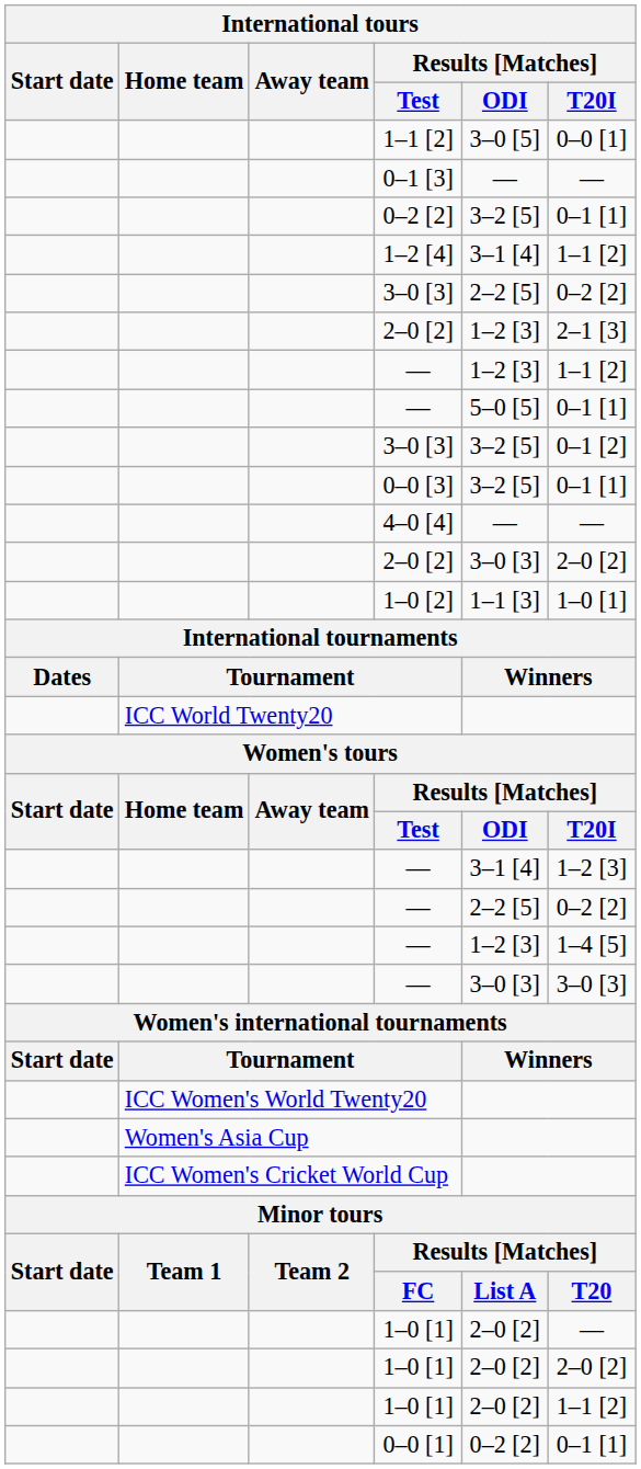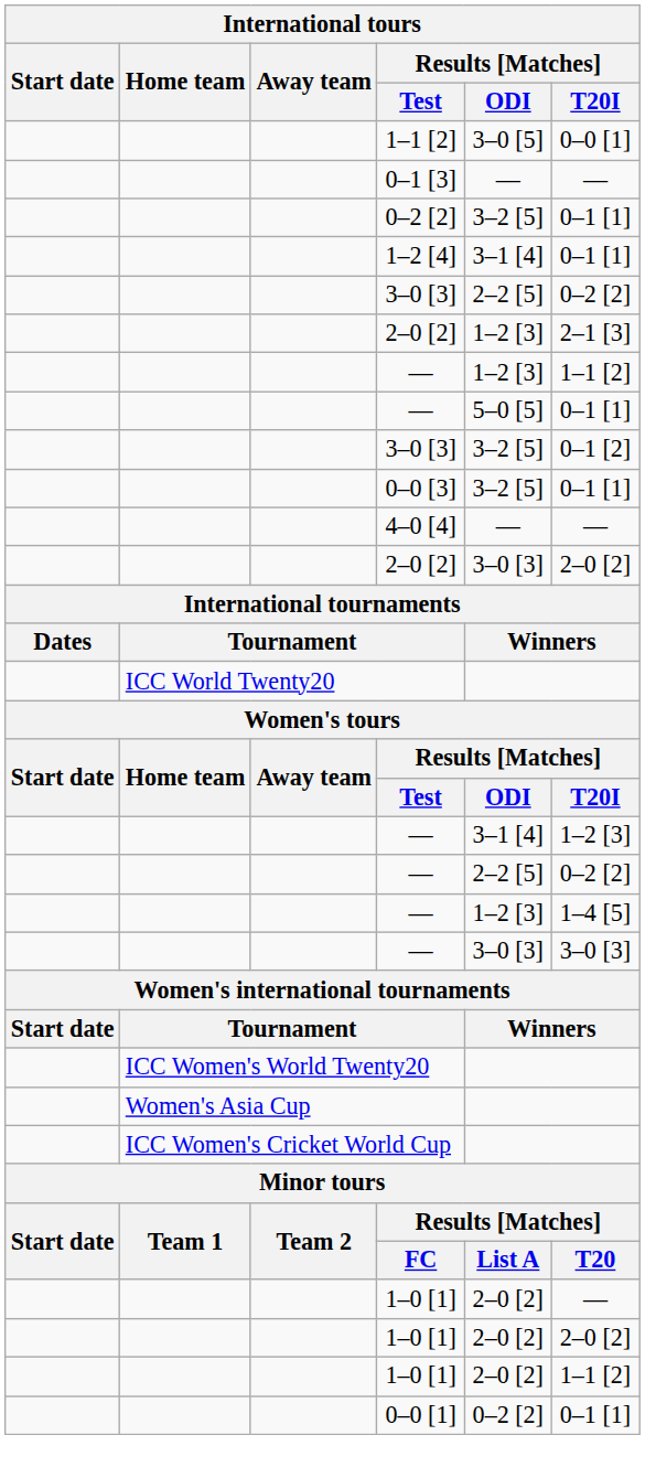1–2 [4] | Results [Matches] / T20I: 1–1 [2] -> 0–1 [1]
- row: 1–0 [2] | 1–1 [3] | 1–0 [1]
